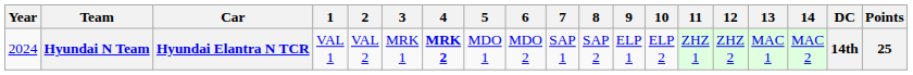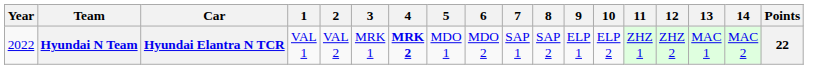- column: DC | 14th
Hyundai N Team | Year: 2024 -> 2022
Hyundai N Team | Points: 25 -> 22
